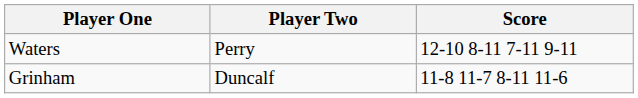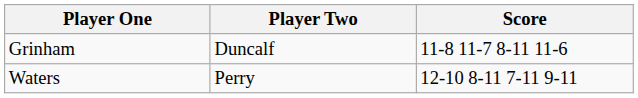rows swapped: Grinham <-> Waters
